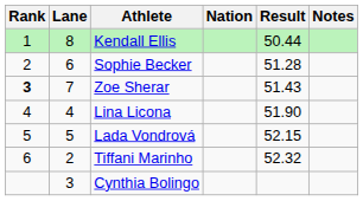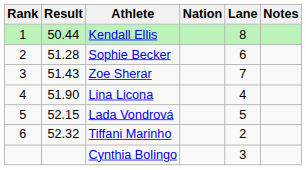columns swapped: Lane <-> Result
Zoe Sherar | Rank: bold -> normal
